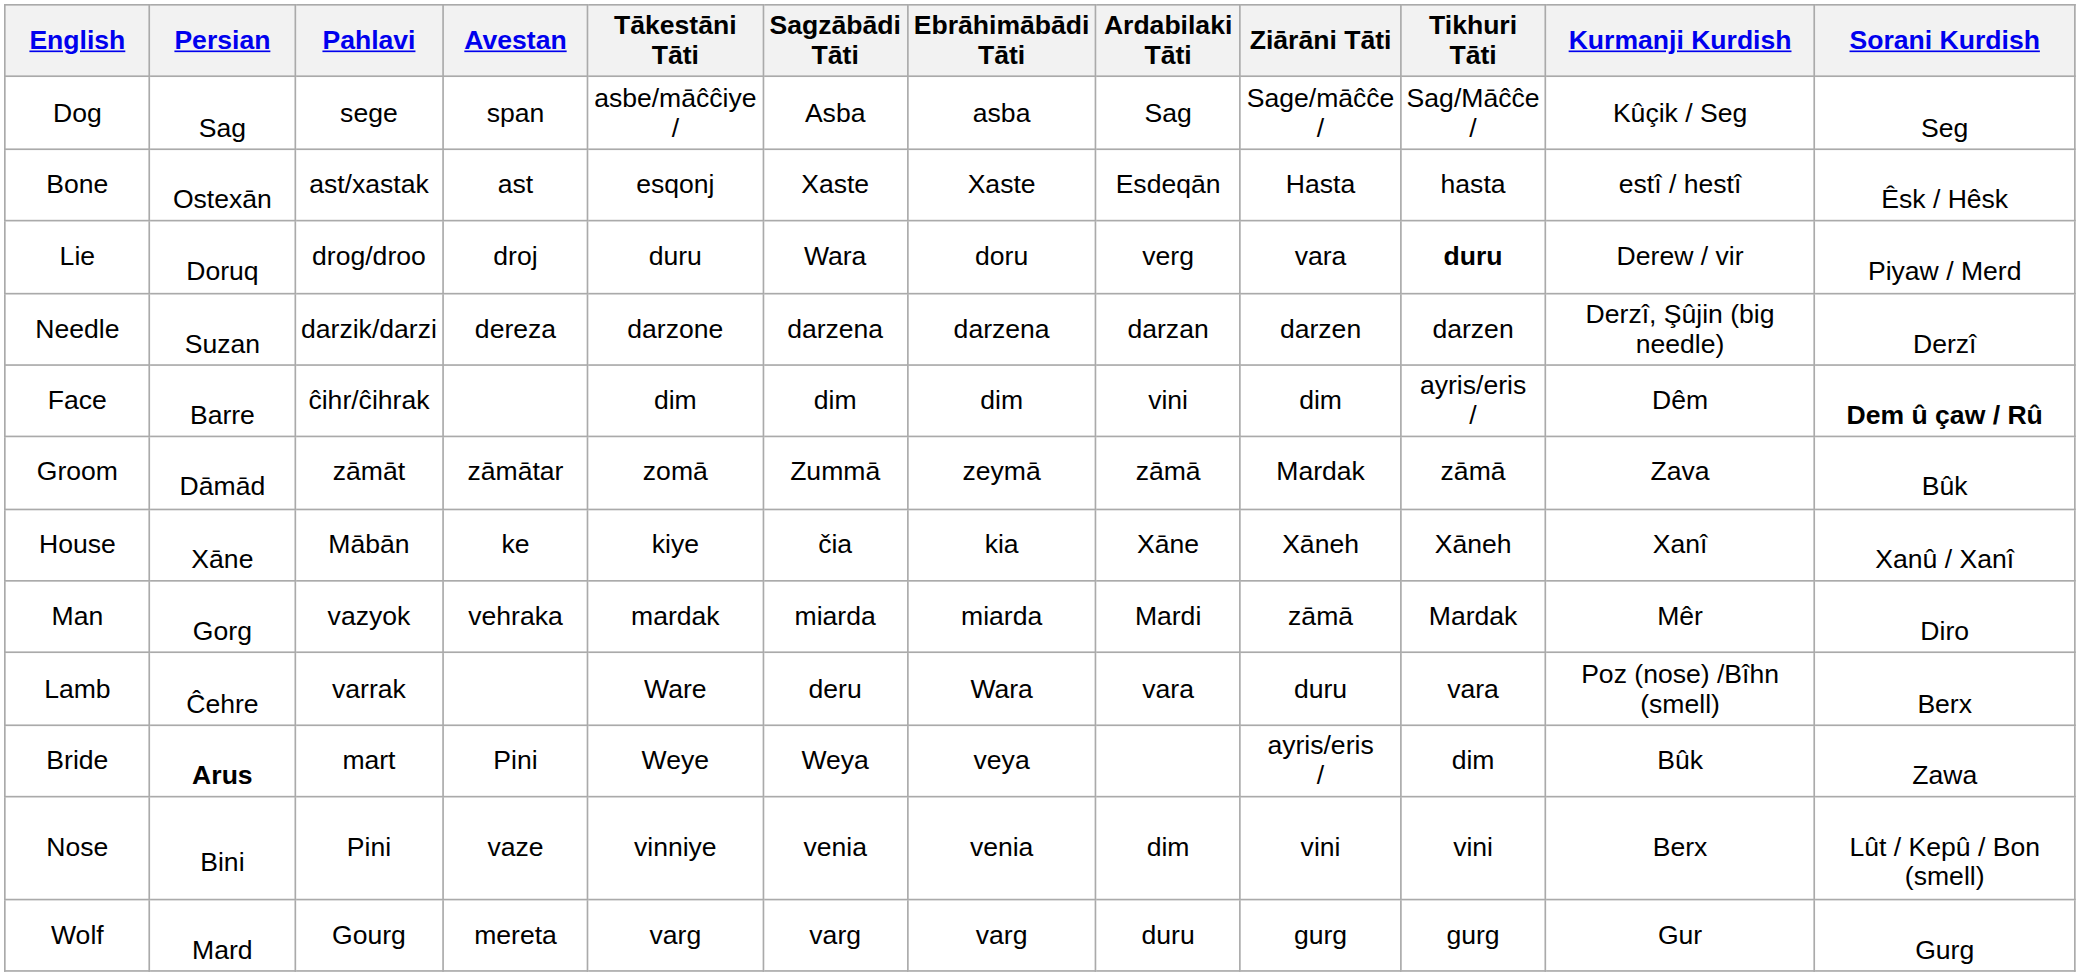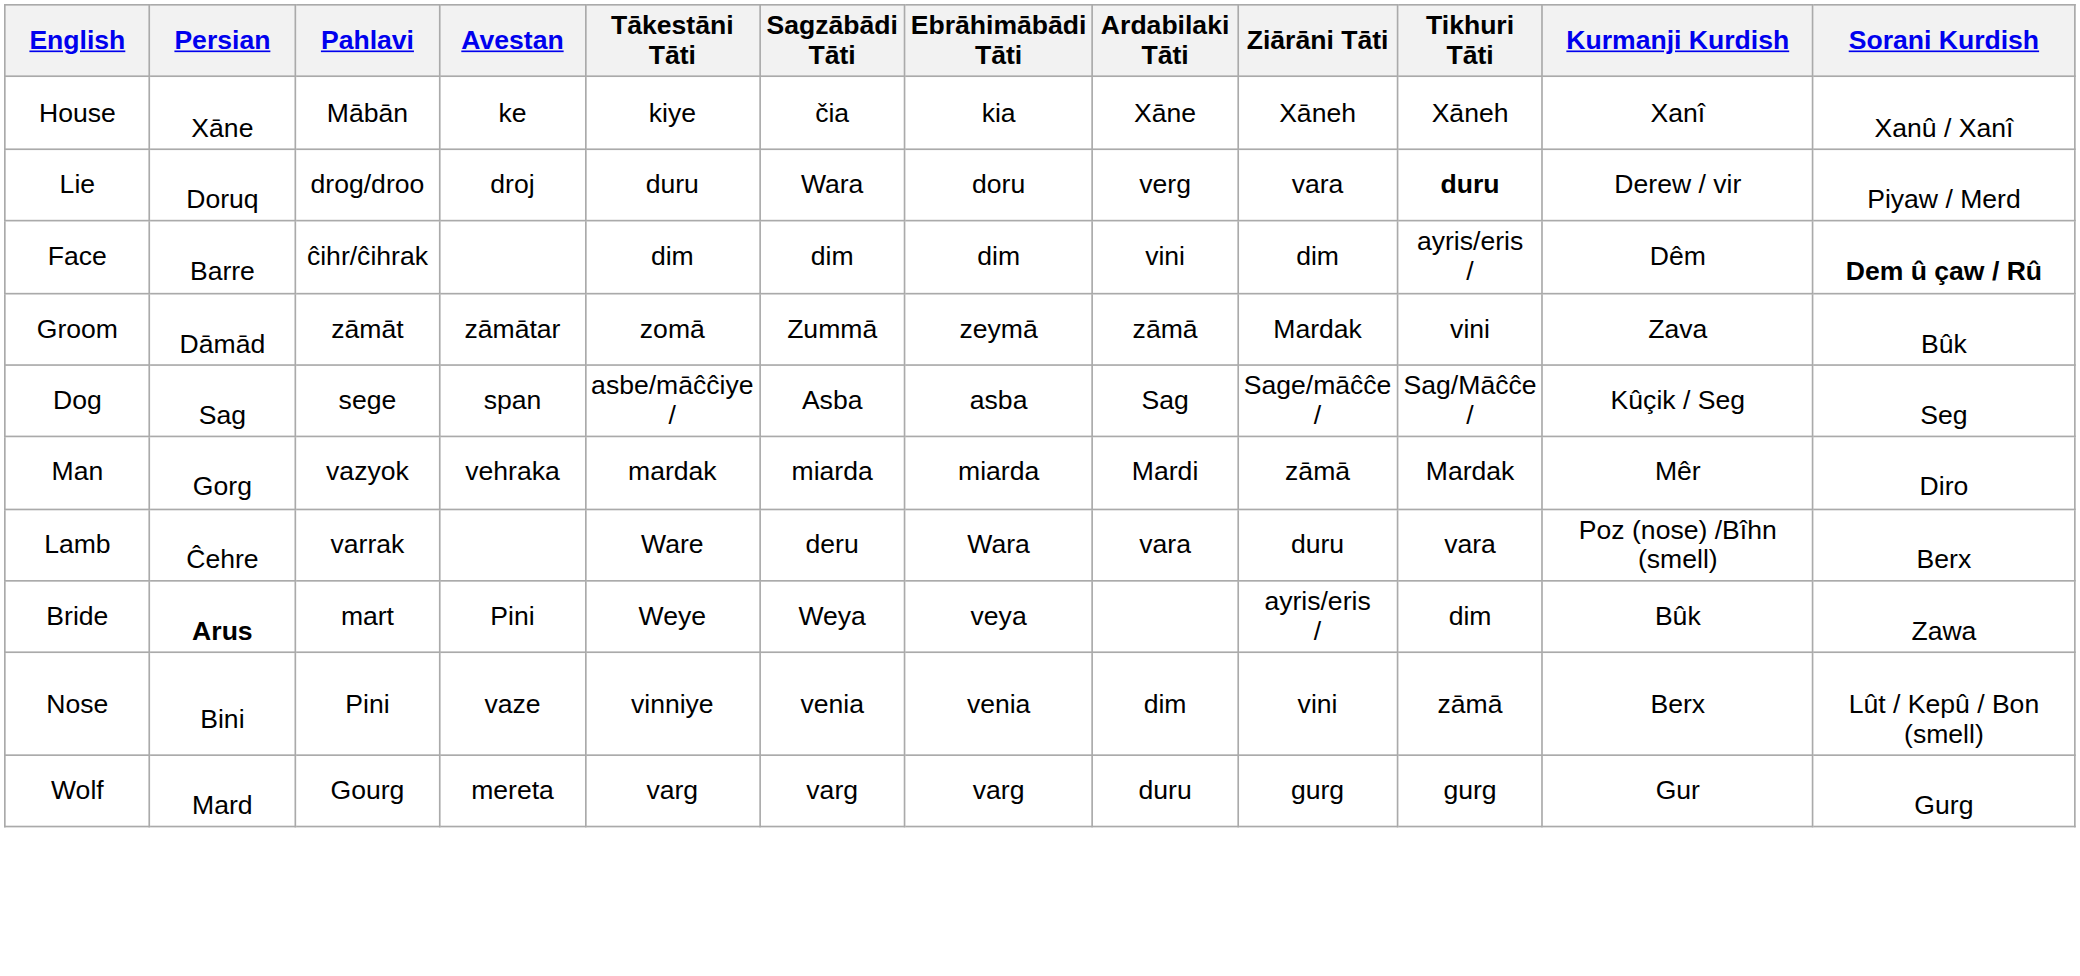rows swapped: Dog <-> House
- row: Bone | Ostexān | ast/xastak | ast | esqonj | Xaste | Xaste | Esdeqān | Hasta | hasta | estî / hestî | Êsk / Hêsk
- row: Needle | Suzan | darzik/darzi | dereza | darzone | darzena | darzena | darzan | darzen | darzen | Derzî, Şûjin (big needle) | Derzî
Groom | Tikhuri Tāti: zāmā -> vini
Nose | Tikhuri Tāti: vini -> zāmā
